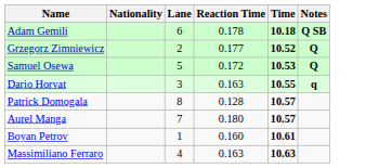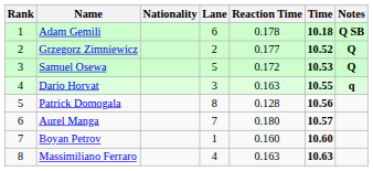+ column: Rank | 1 | 2 | 3 | 4 | 5 | 6 | 7 | 8
Patrick Domogala | Time: 10.57 -> 10.56
Boyan Petrov | Time: 10.61 -> 10.60
